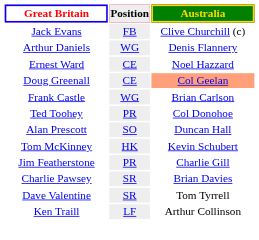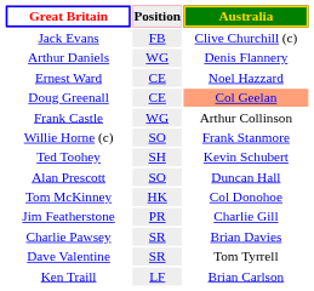Frank Castle | Australia: Brian Carlson -> Arthur Collinson
+ row: Willie Horne (c) | SO | Frank Stanmore
Ted Toohey | Position: PR -> SH
Ted Toohey | Australia: Col Donohoe -> Kevin Schubert
Tom McKinney | Australia: Kevin Schubert -> Col Donohoe
Ken Traill | Australia: Arthur Collinson -> Brian Carlson
